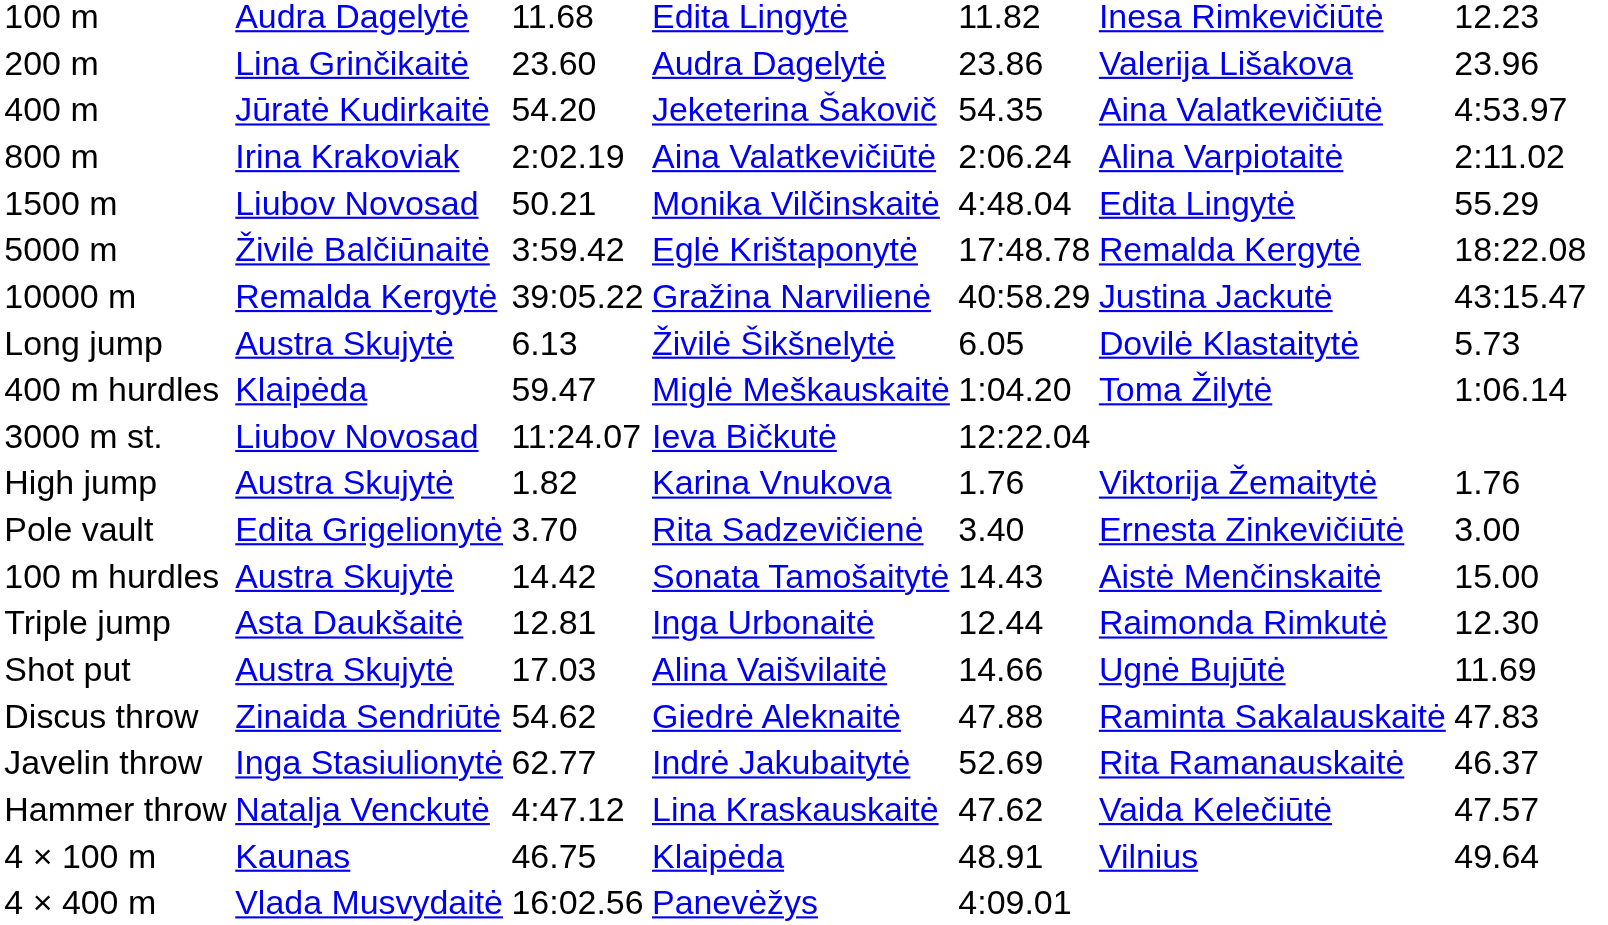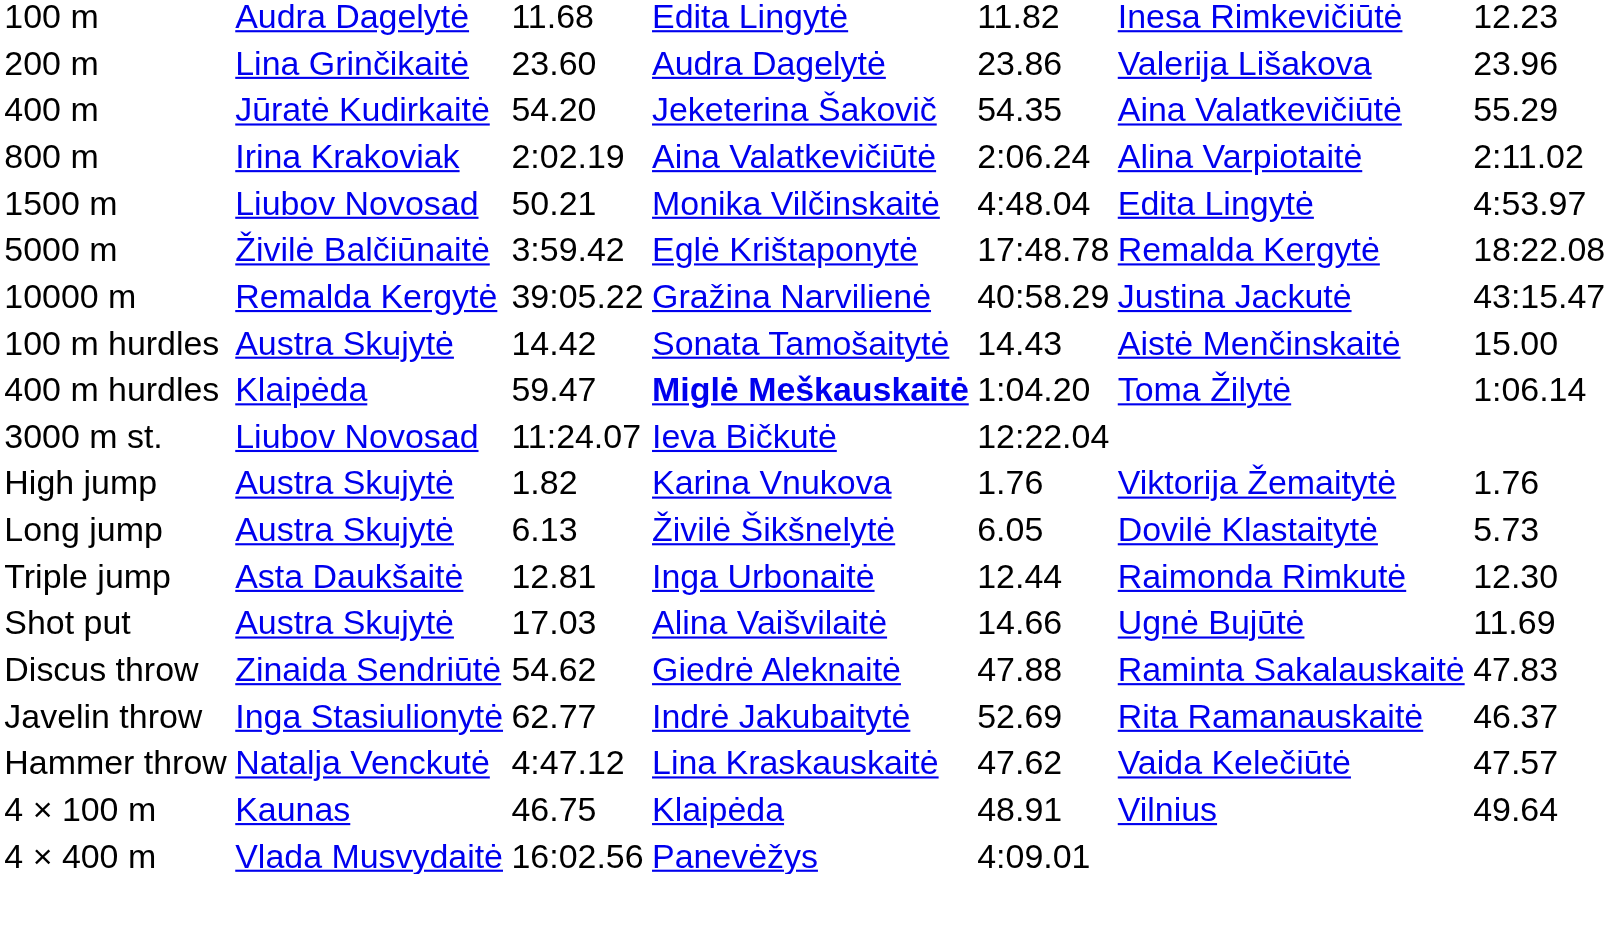400 m | column 7: 4:53.97 -> 55.29
1500 m | column 7: 55.29 -> 4:53.97
rows swapped: 100 m hurdles <-> Long jump
400 m hurdles | column 4: normal -> bold
- row: Pole vault | Edita Grigelionytė | 3.70 | Rita Sadzevičienė | 3.40 | Ernesta Zinkevičiūtė | 3.00
